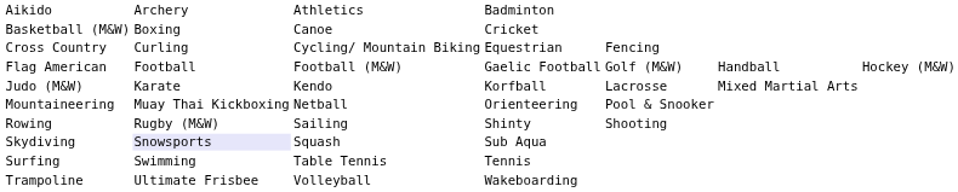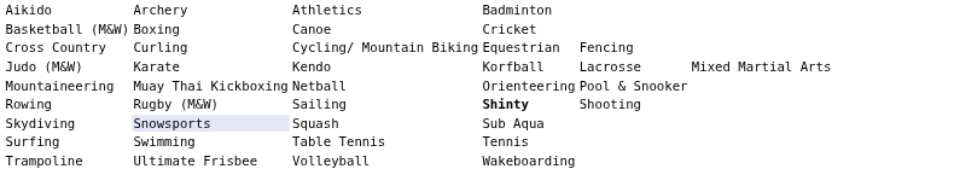- row: Flag American | Football | Football (M&W) | Gaelic Football | Golf (M&W) | Handball | Hockey (M&W)
Rowing | column 4: normal -> bold
